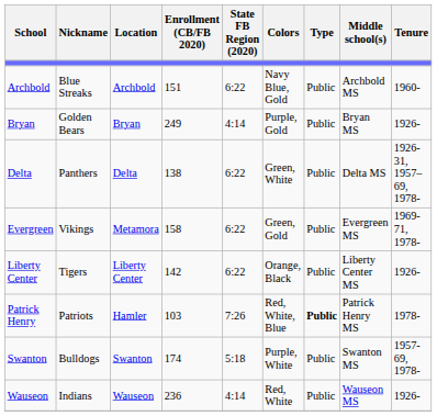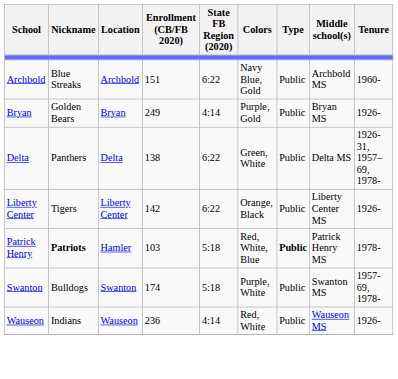- row: Evergreen | Vikings | Metamora | 158 | 6:22 | Green, Gold | Public | Evergreen MS | 1969-71, 1978-
Patrick Henry | Nickname: normal -> bold
Patrick Henry | State FB Region (2020): 7:26 -> 5:18
